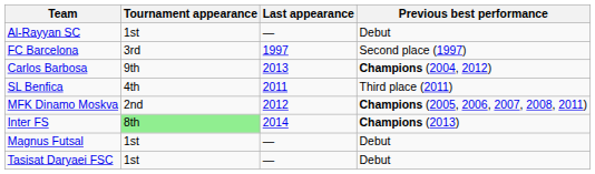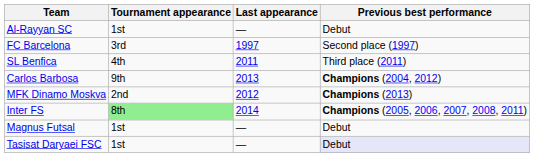rows swapped: SL Benfica <-> Carlos Barbosa
MFK Dinamo Moskva | Previous best performance: Champions (2005, 2006, 2007, 2008, 2011) -> Champions (2013)
Inter FS | Previous best performance: Champions (2013) -> Champions (2005, 2006, 2007, 2008, 2011)
Tasisat Daryaei FSC | Previous best performance: no background -> lavender background
